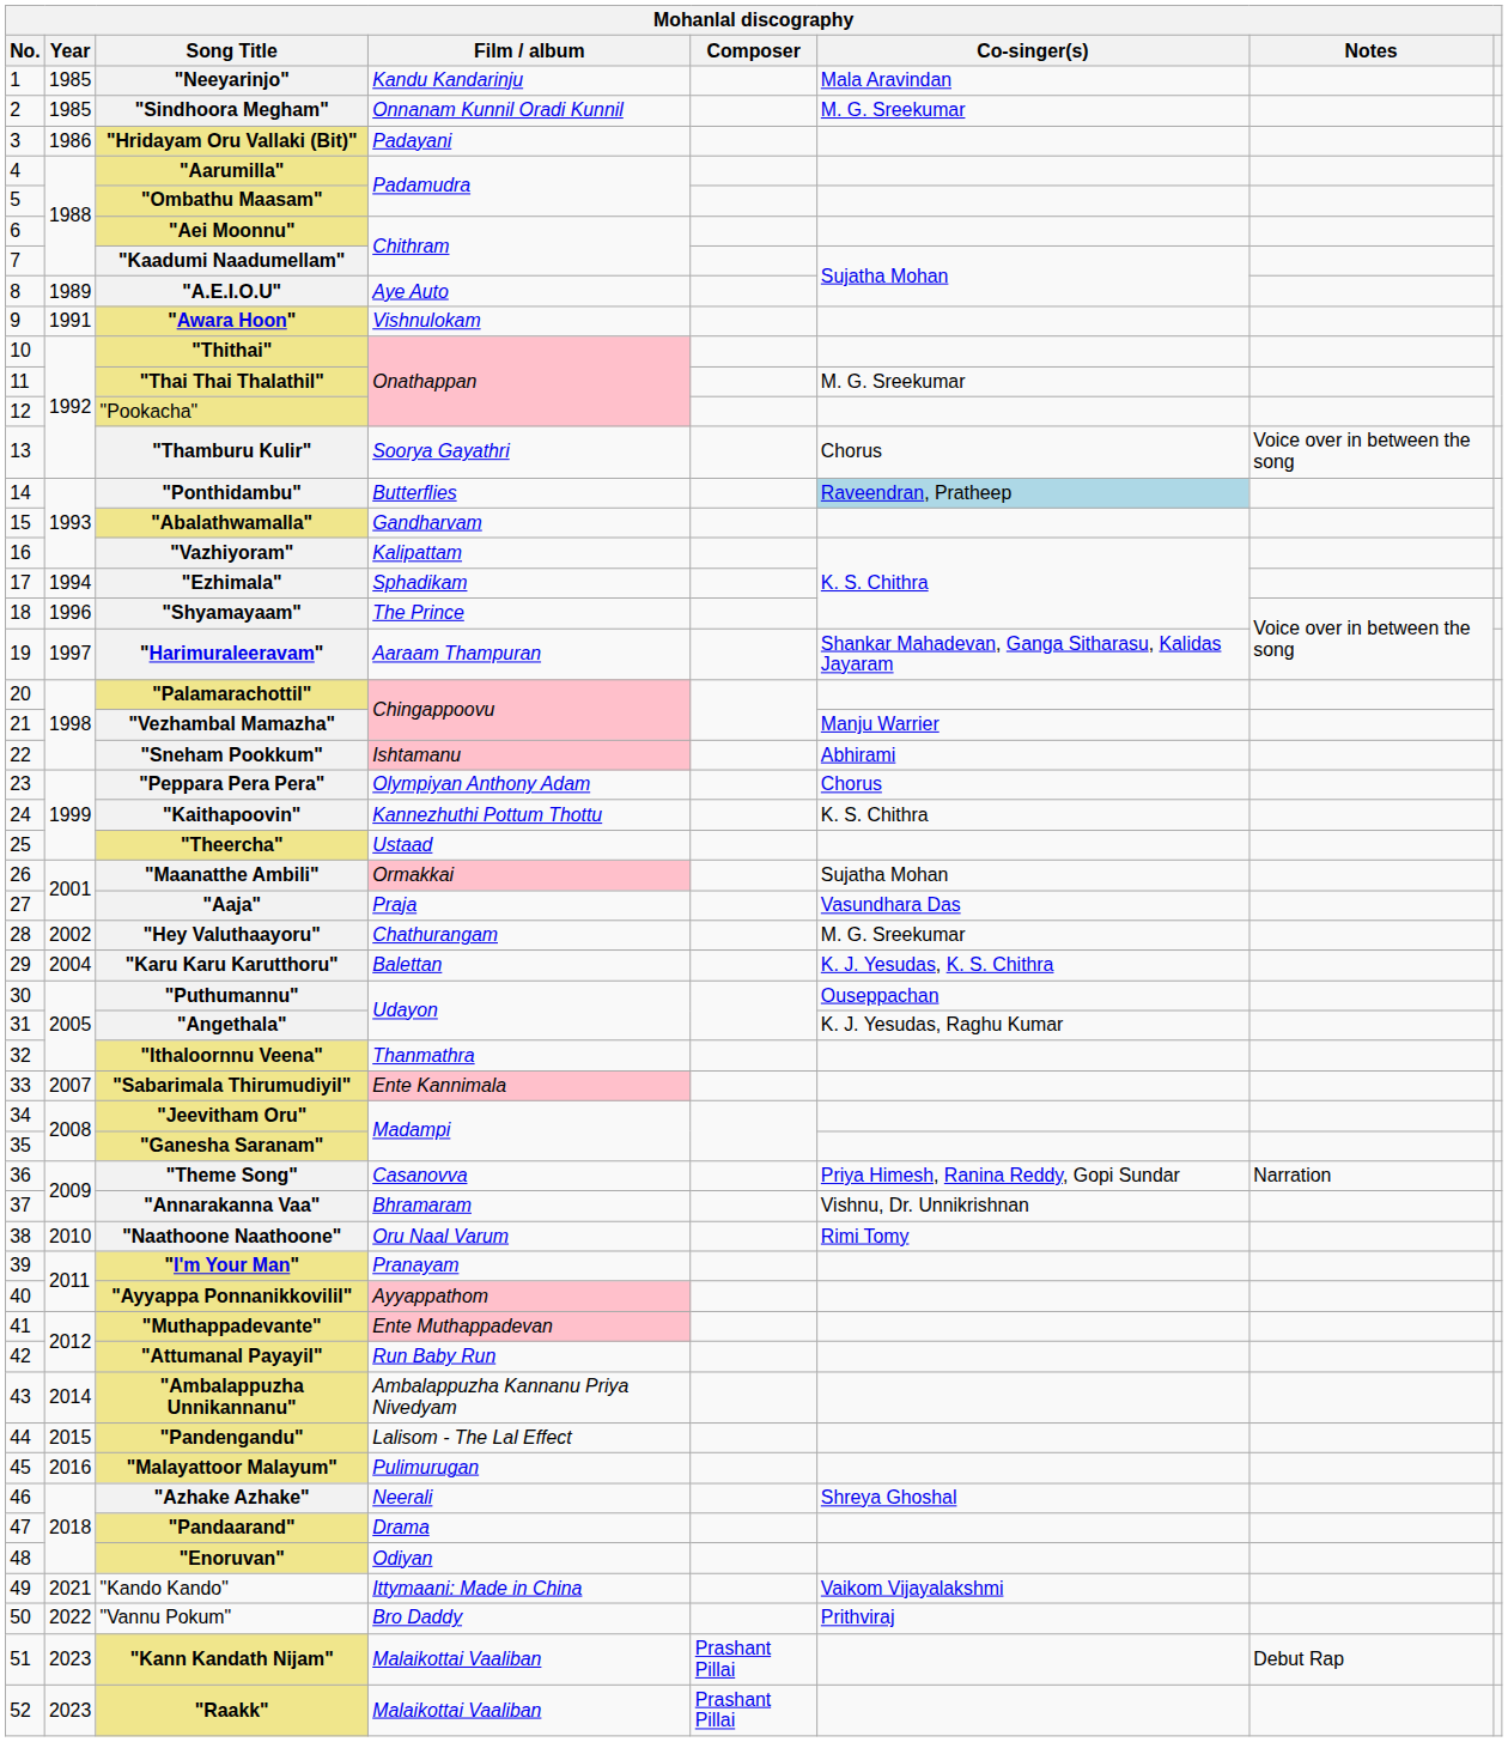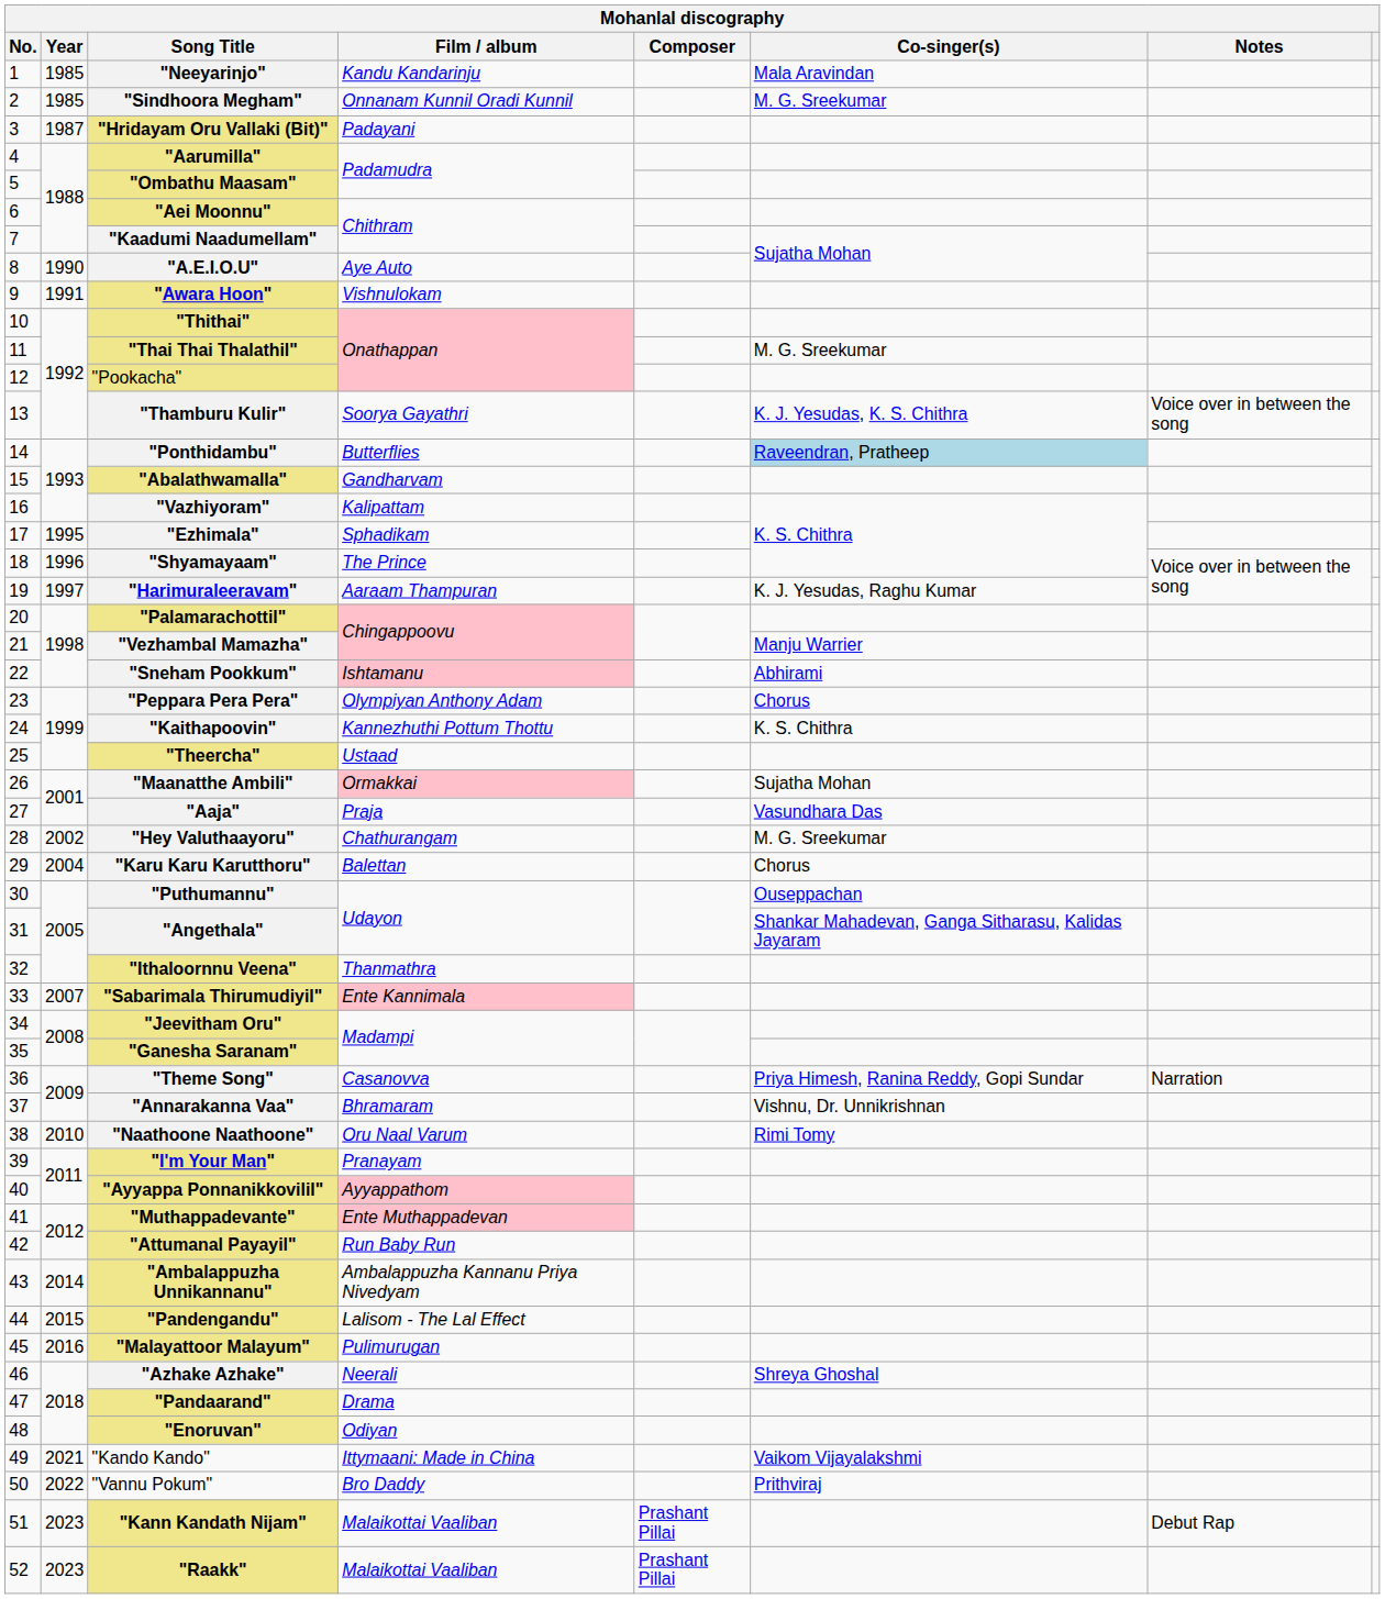"Hridayam Oru Vallaki (Bit)" | Year: 1986 -> 1987
"A.E.I.O.U" | Year: 1989 -> 1990
"Thamburu Kulir" | Co-singer(s): Chorus -> K. J. Yesudas, K. S. Chithra
"Ezhimala" | Year: 1994 -> 1995
"Harimuraleeravam" | Co-singer(s): Shankar Mahadevan, Ganga Sitharasu, Kalidas Jayaram -> K. J. Yesudas, Raghu Kumar
"Karu Karu Karutthoru" | Co-singer(s): K. J. Yesudas, K. S. Chithra -> Chorus
"Angethala" | Co-singer(s): K. J. Yesudas, Raghu Kumar -> Shankar Mahadevan, Ganga Sitharasu, Kalidas Jayaram
